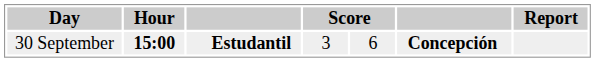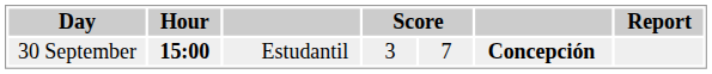30 September | column 3: bold -> normal
30 September | column 5: 6 -> 7
